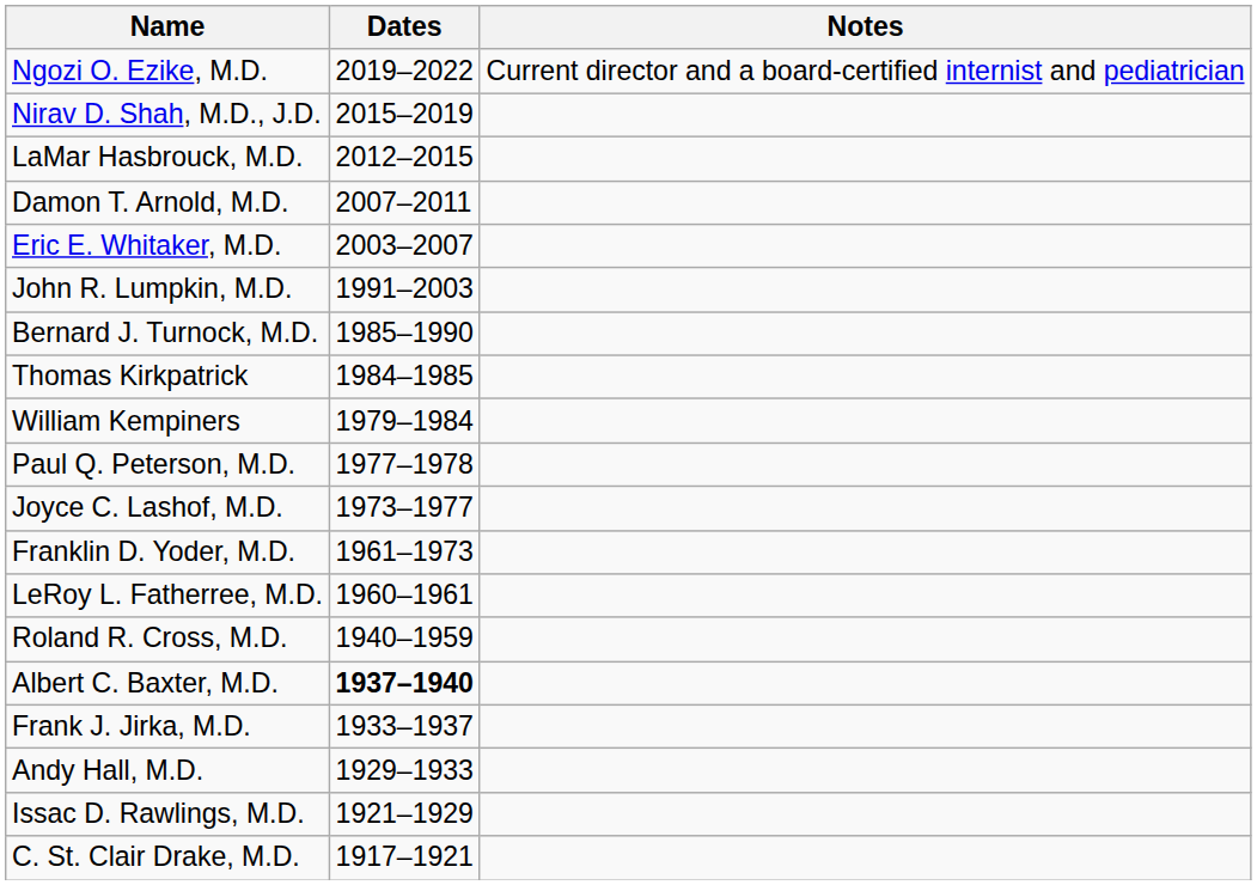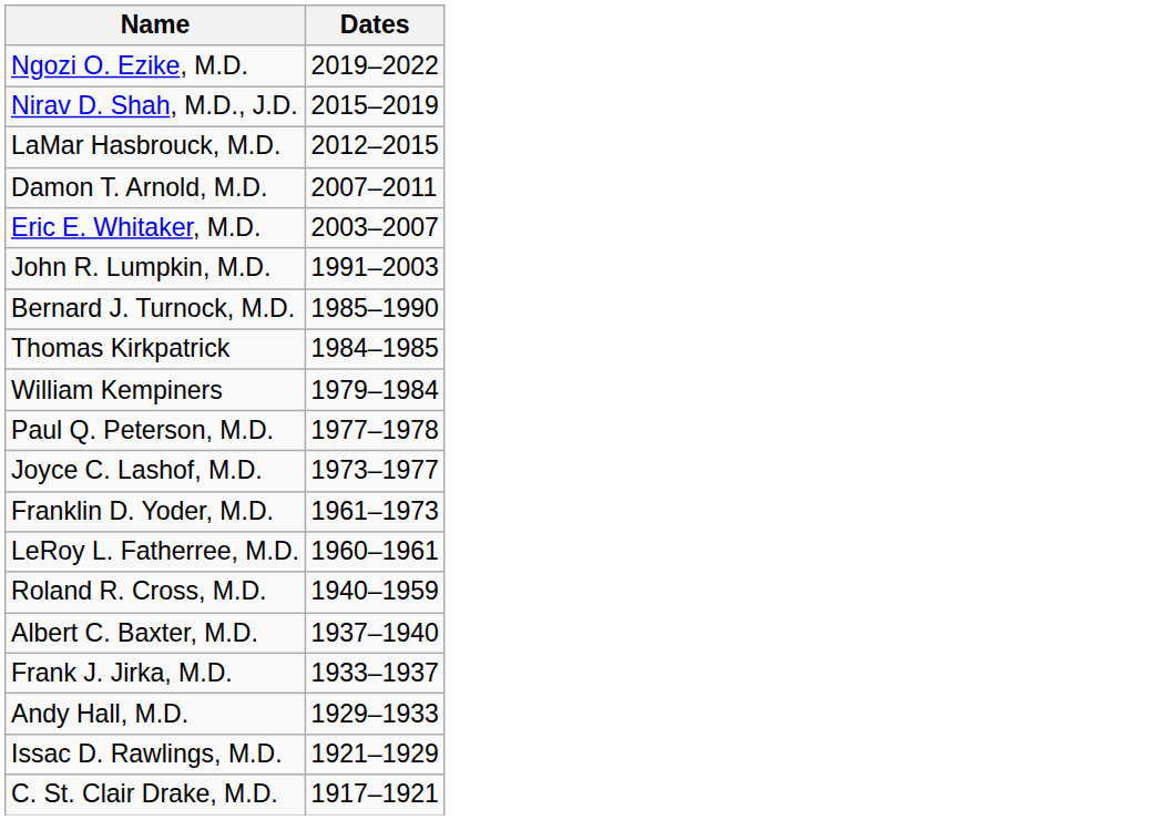- column: Notes | Current director and a board-certified internist and pediatrician
Albert C. Baxter, M.D. | Dates: bold -> normal
